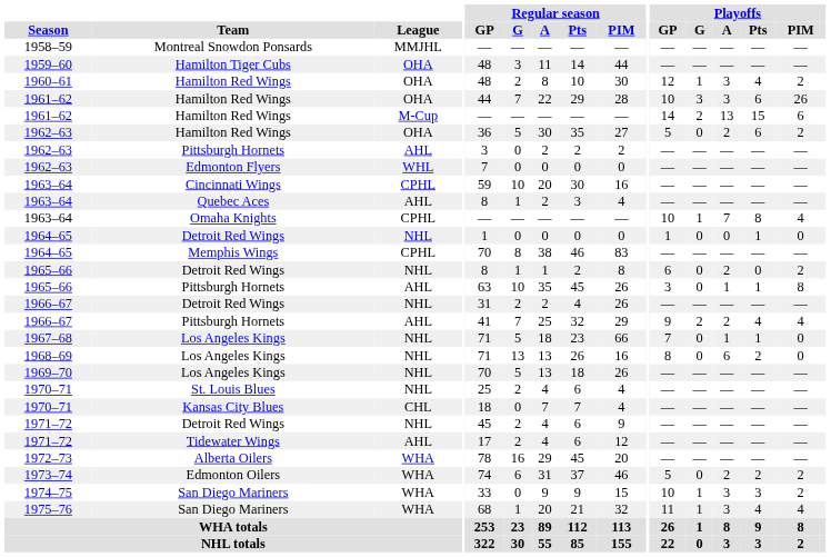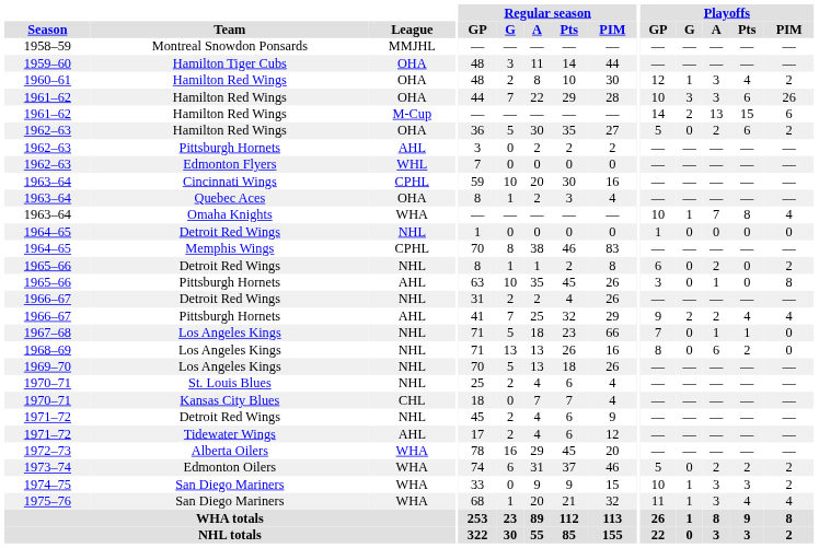1963–64 / Quebec Aces | League: AHL -> OHA
1963–64 / Omaha Knights | League: CPHL -> WHA
1964–65 / Detroit Red Wings | Playoffs / Pts: 1 -> 0
1965–66 / Pittsburgh Hornets | Playoffs / Pts: 1 -> 0
